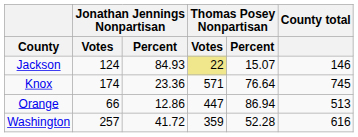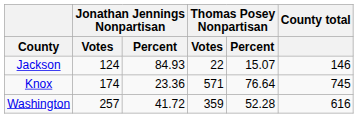Jackson | Thomas Posey Nonpartisan / Votes: khaki background -> no background
- row: Orange | 66 | 12.86 | 447 | 86.94 | 513
